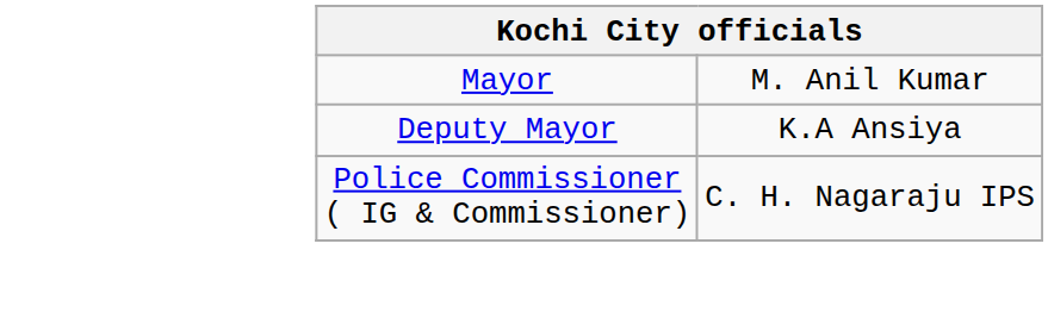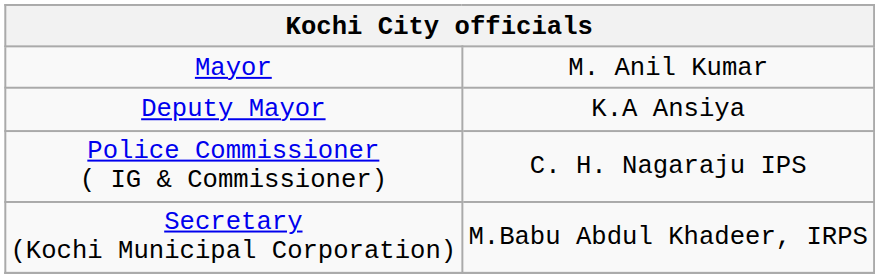+ row: Secretary (Kochi Municipal Corporation) | M.Babu Abdul Khadeer, IRPS
